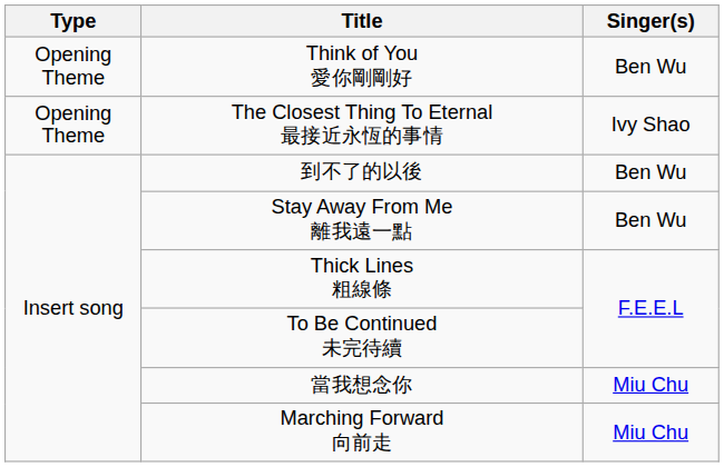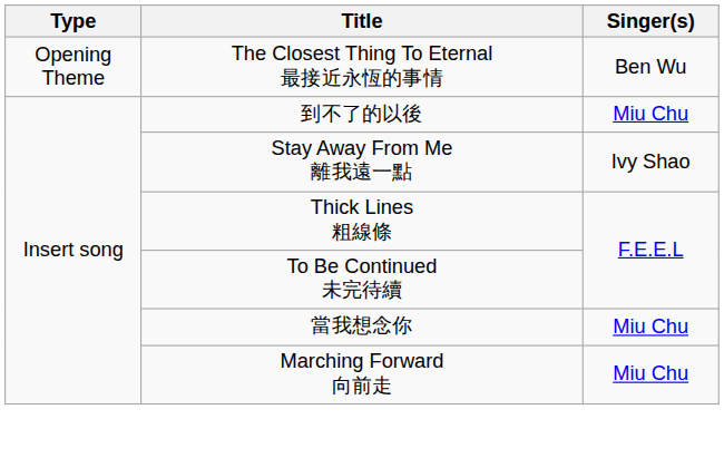- row: Opening Theme | Think of You 愛你剛剛好 | Ben Wu
The Closest Thing To Eternal 最接近永恆的事情 | Singer(s): Ivy Shao -> Ben Wu
到不了的以後 | Singer(s): Ben Wu -> Miu Chu
Stay Away From Me 離我遠一點 | Singer(s): Ben Wu -> Ivy Shao
